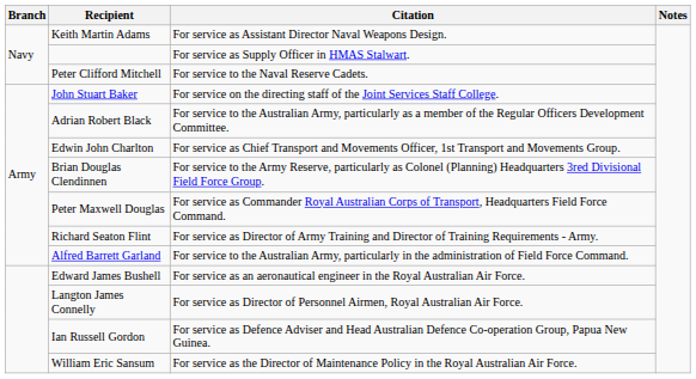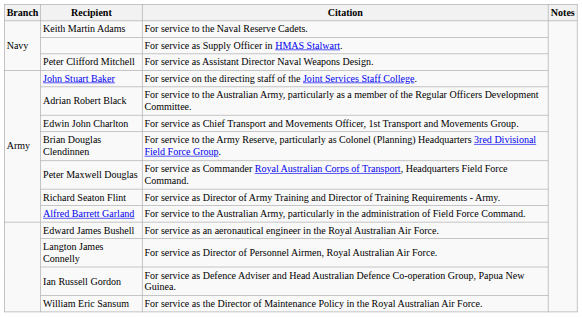Keith Martin Adams | Citation: For service as Assistant Director Naval Weapons Design. -> For service to the Naval Reserve Cadets.
Peter Clifford Mitchell | Citation: For service to the Naval Reserve Cadets. -> For service as Assistant Director Naval Weapons Design.
